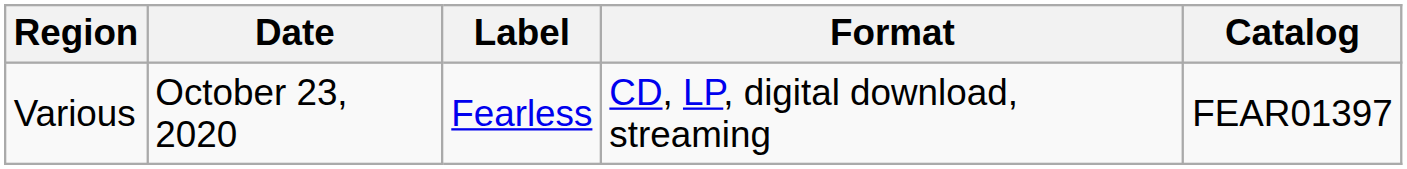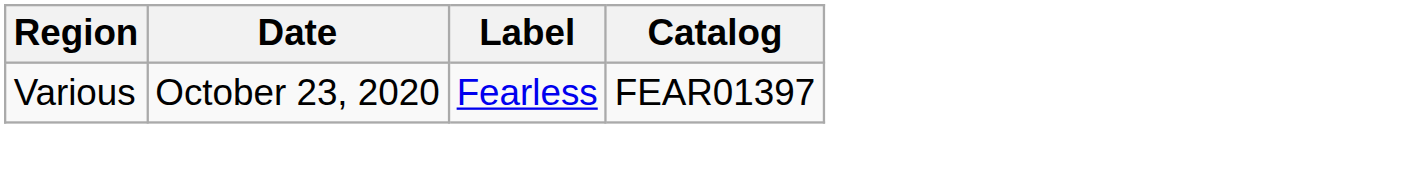- column: Format | CD, LP, digital download, streaming
